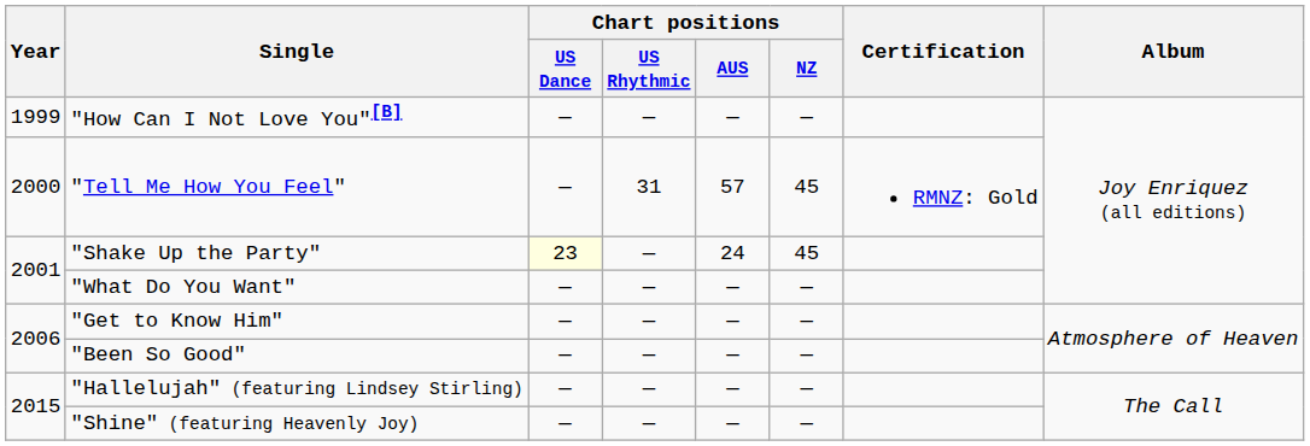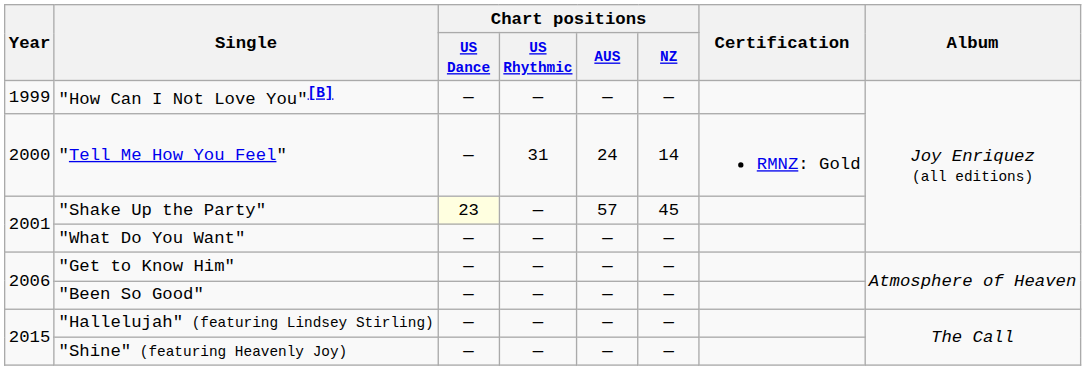"Tell Me How You Feel" | Chart positions / AUS: 57 -> 24
"Tell Me How You Feel" | Chart positions / NZ: 45 -> 14
"Shake Up the Party" | Chart positions / AUS: 24 -> 57
